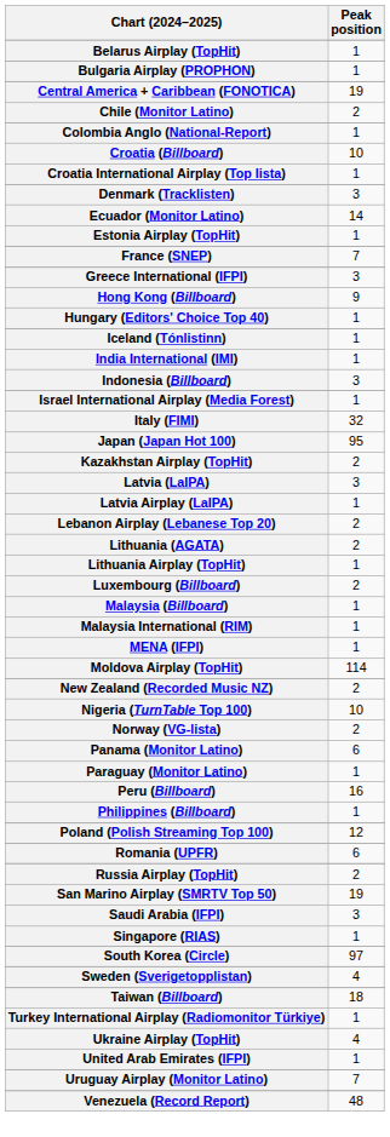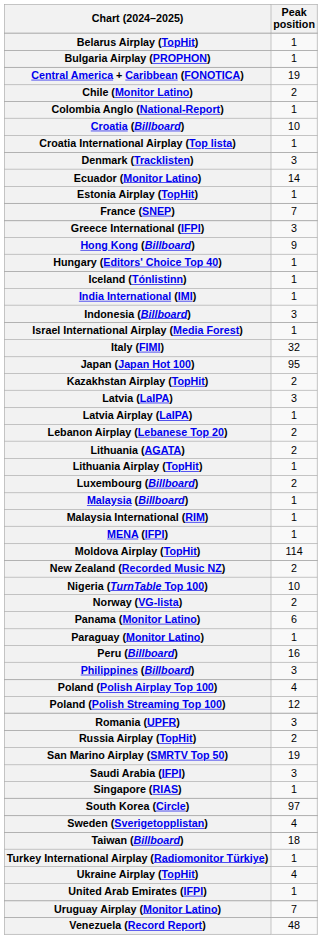Philippines (Billboard) | Peak position: 1 -> 3
+ row: Poland (Polish Airplay Top 100) | 4
Romania (UPFR) | Peak position: 6 -> 3
